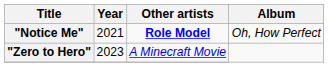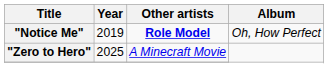"Notice Me" | Year: 2021 -> 2019
"Zero to Hero" | Year: 2023 -> 2025
